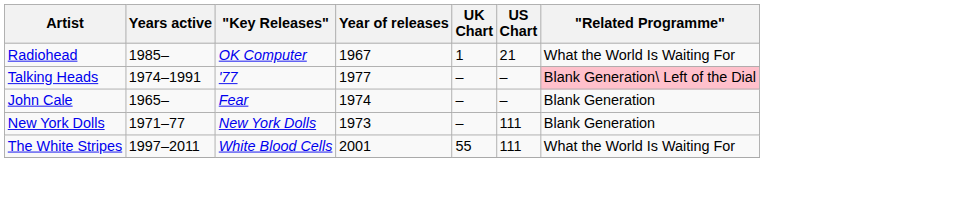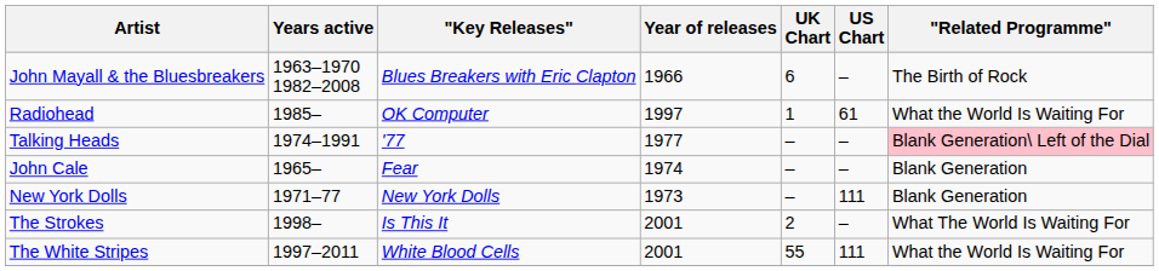+ row: John Mayall & the Bluesbreakers | 1963–1970 1982–2008 | Blues Breakers with Eric Clapton | 1966 | 6 | – | The Birth of Rock
Radiohead | Year of releases: 1967 -> 1997
Radiohead | US Chart: 21 -> 61
+ row: The Strokes | 1998– | Is This It | 2001 | 2 | – | What The World Is Waiting For
